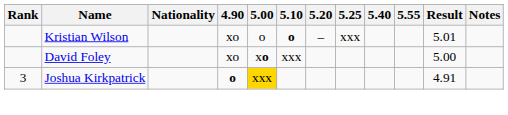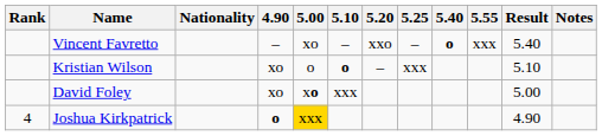+ row: Vincent Favretto | – | xo | – | xxo | – | o | xxx | 5.40
Kristian Wilson | Result: 5.01 -> 5.10
Joshua Kirkpatrick | Rank: 3 -> 4
Joshua Kirkpatrick | Result: 4.91 -> 4.90
